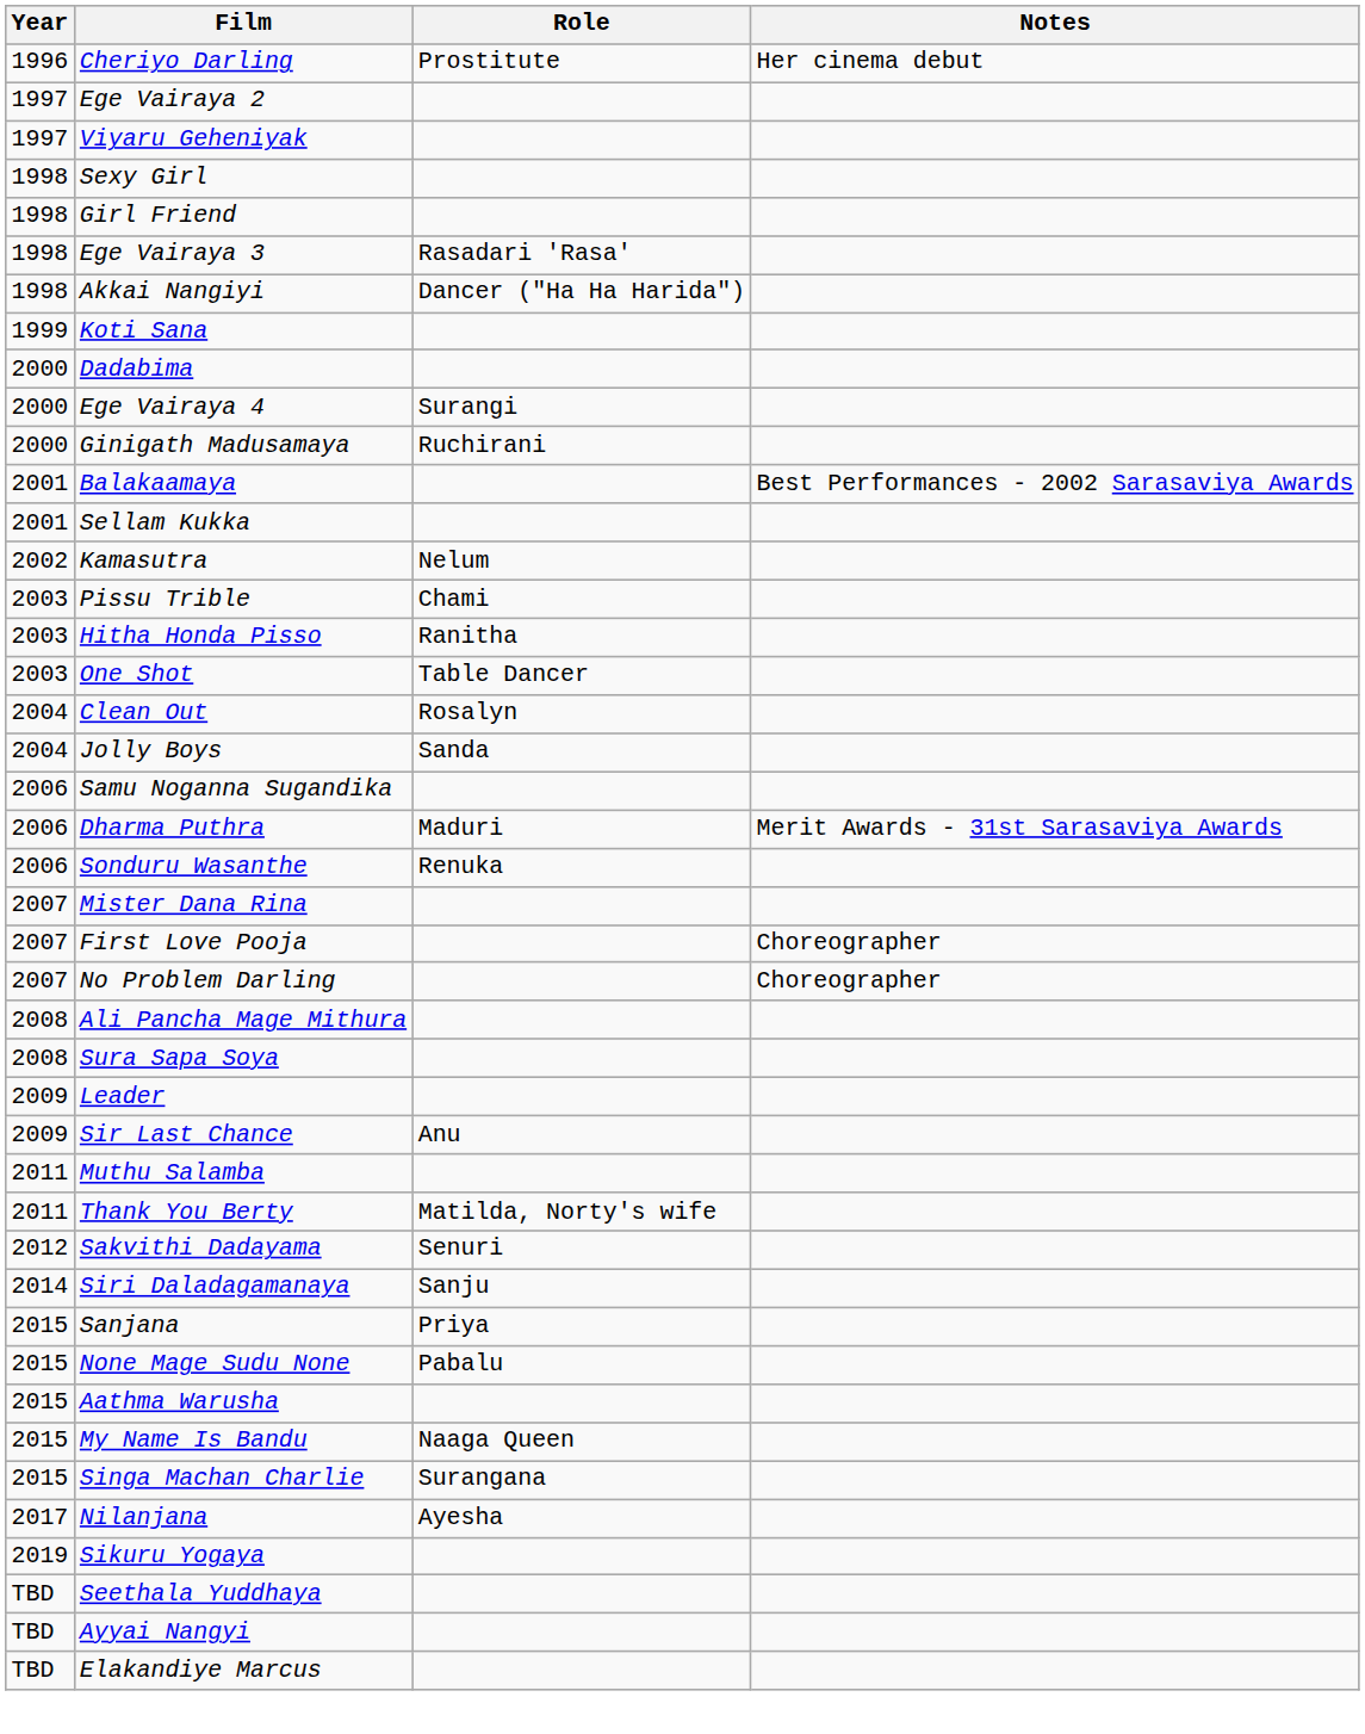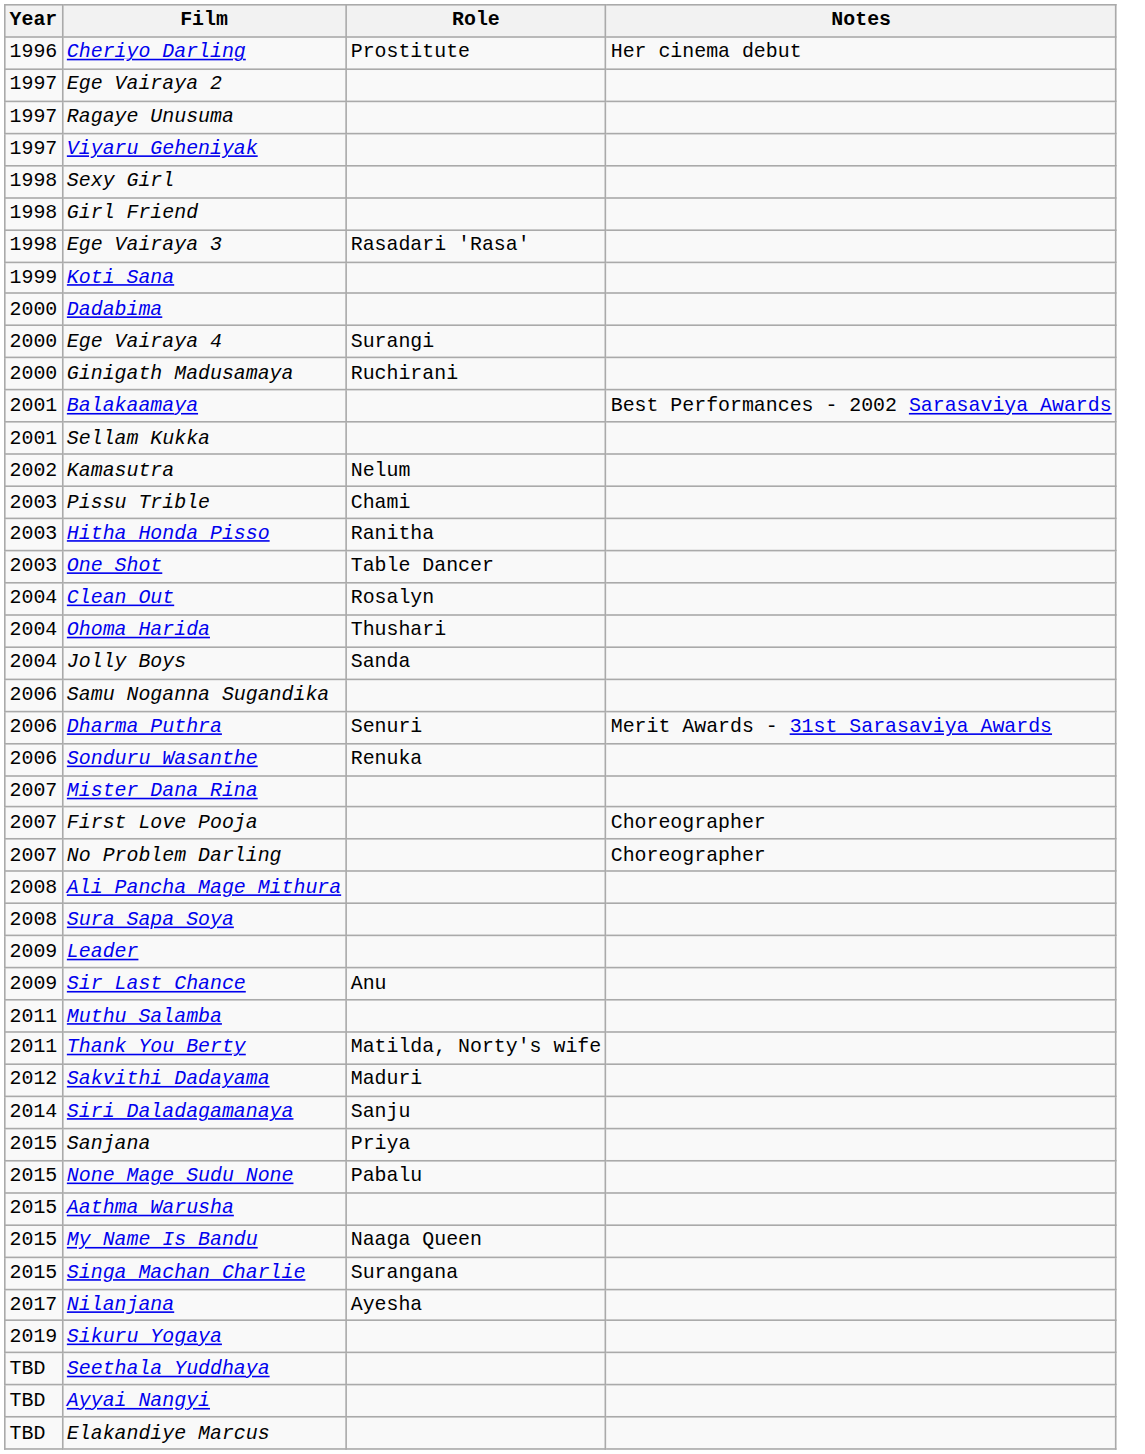+ row: 1997 | Ragaye Unusuma
- row: 1998 | Akkai Nangiyi | Dancer ("Ha Ha Harida")
+ row: 2004 | Ohoma Harida | Thushari
Dharma Puthra | Role: Maduri -> Senuri
Sakvithi Dadayama | Role: Senuri -> Maduri
